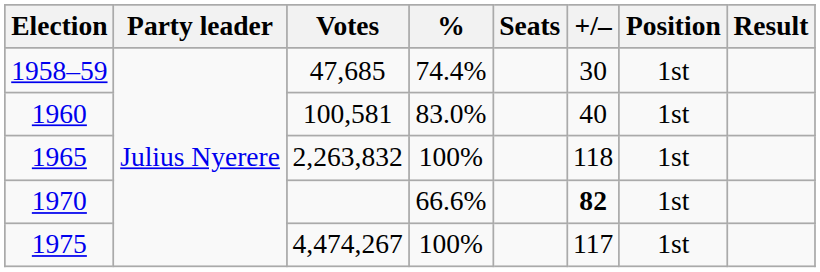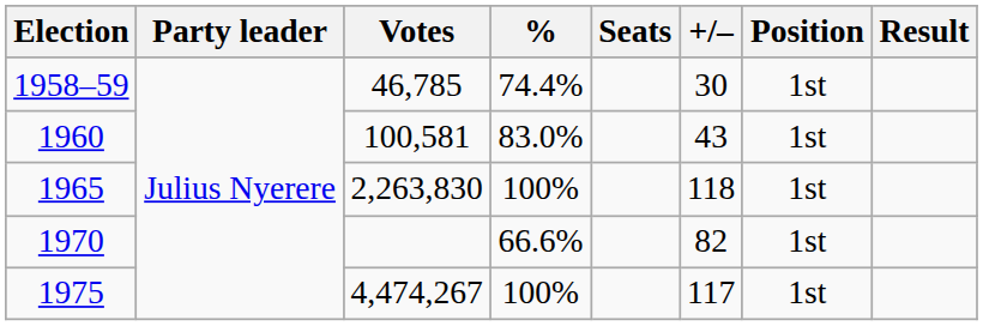1958–59 | Votes: 47,685 -> 46,785
1960 | +/–: 40 -> 43
1965 | Votes: 2,263,832 -> 2,263,830
1970 | +/–: bold -> normal
